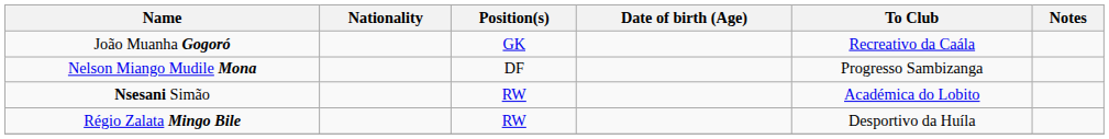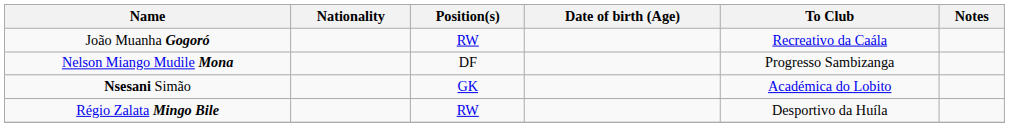João Muanha Gogoró | Position(s): GK -> RW
Nsesani Simão | Position(s): RW -> GK
